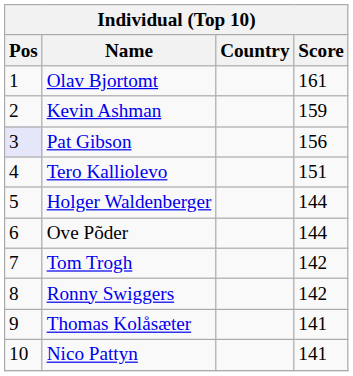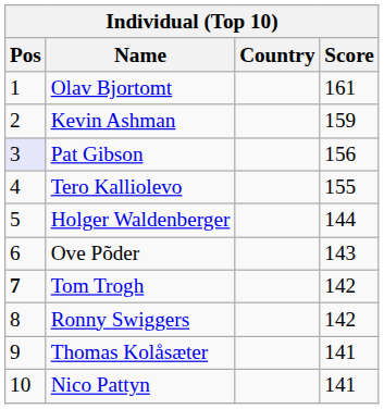Tero Kalliolevo | Score: 151 -> 155
Ove Põder | Score: 144 -> 143
Tom Trogh | Pos: normal -> bold
